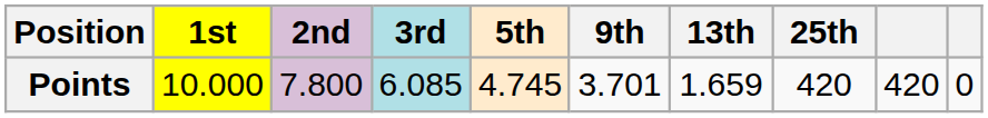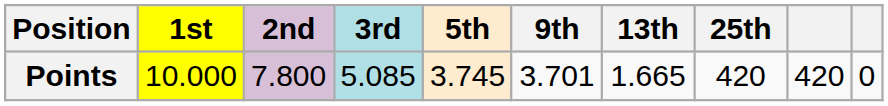Points | 3rd: 6.085 -> 5.085
Points | 5th: 4.745 -> 3.745
Points | 13th: 1.659 -> 1.665
